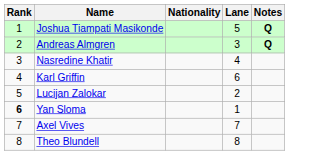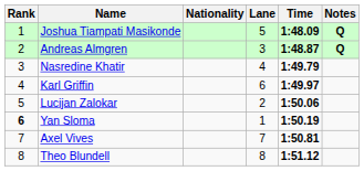+ column: Time | 1:48.09 | 1:48.87 | 1:49.79 | 1:49.97 | 1:50.06 | 1:50.19 | 1:50.81 | 1:51.12
